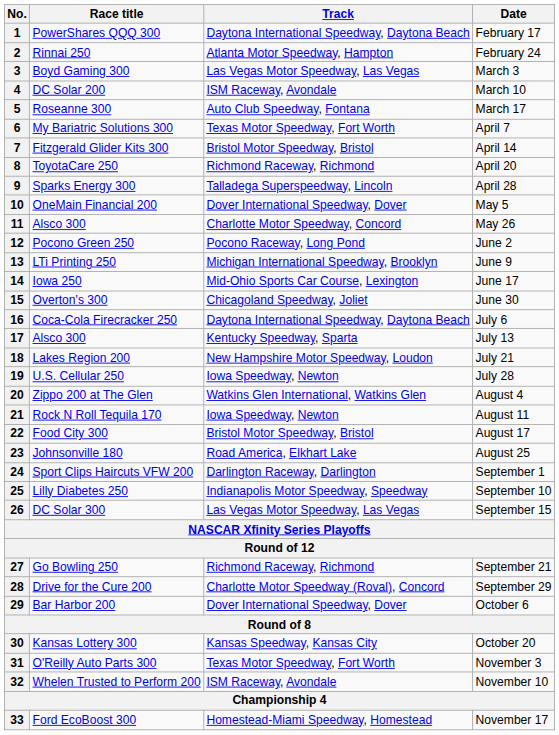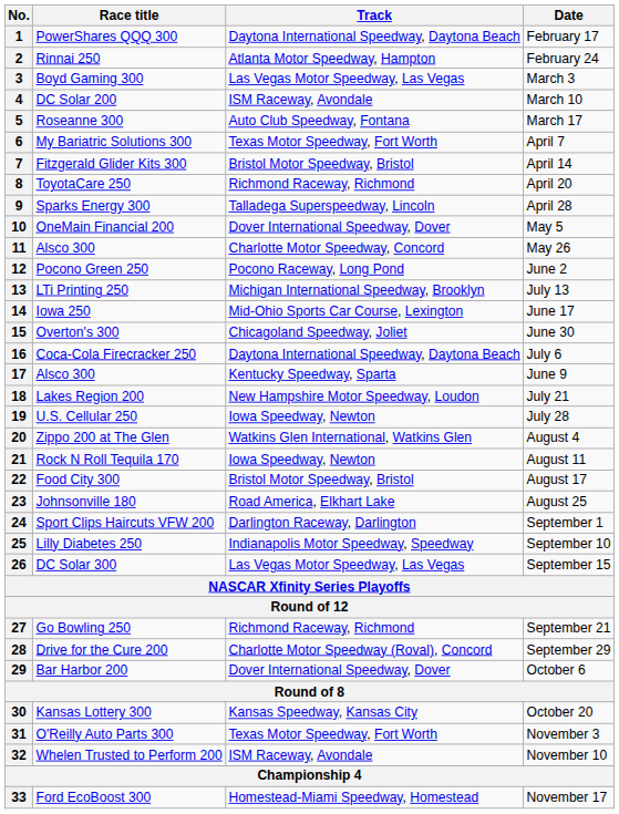13 | Date: June 9 -> July 13
17 | Date: July 13 -> June 9
